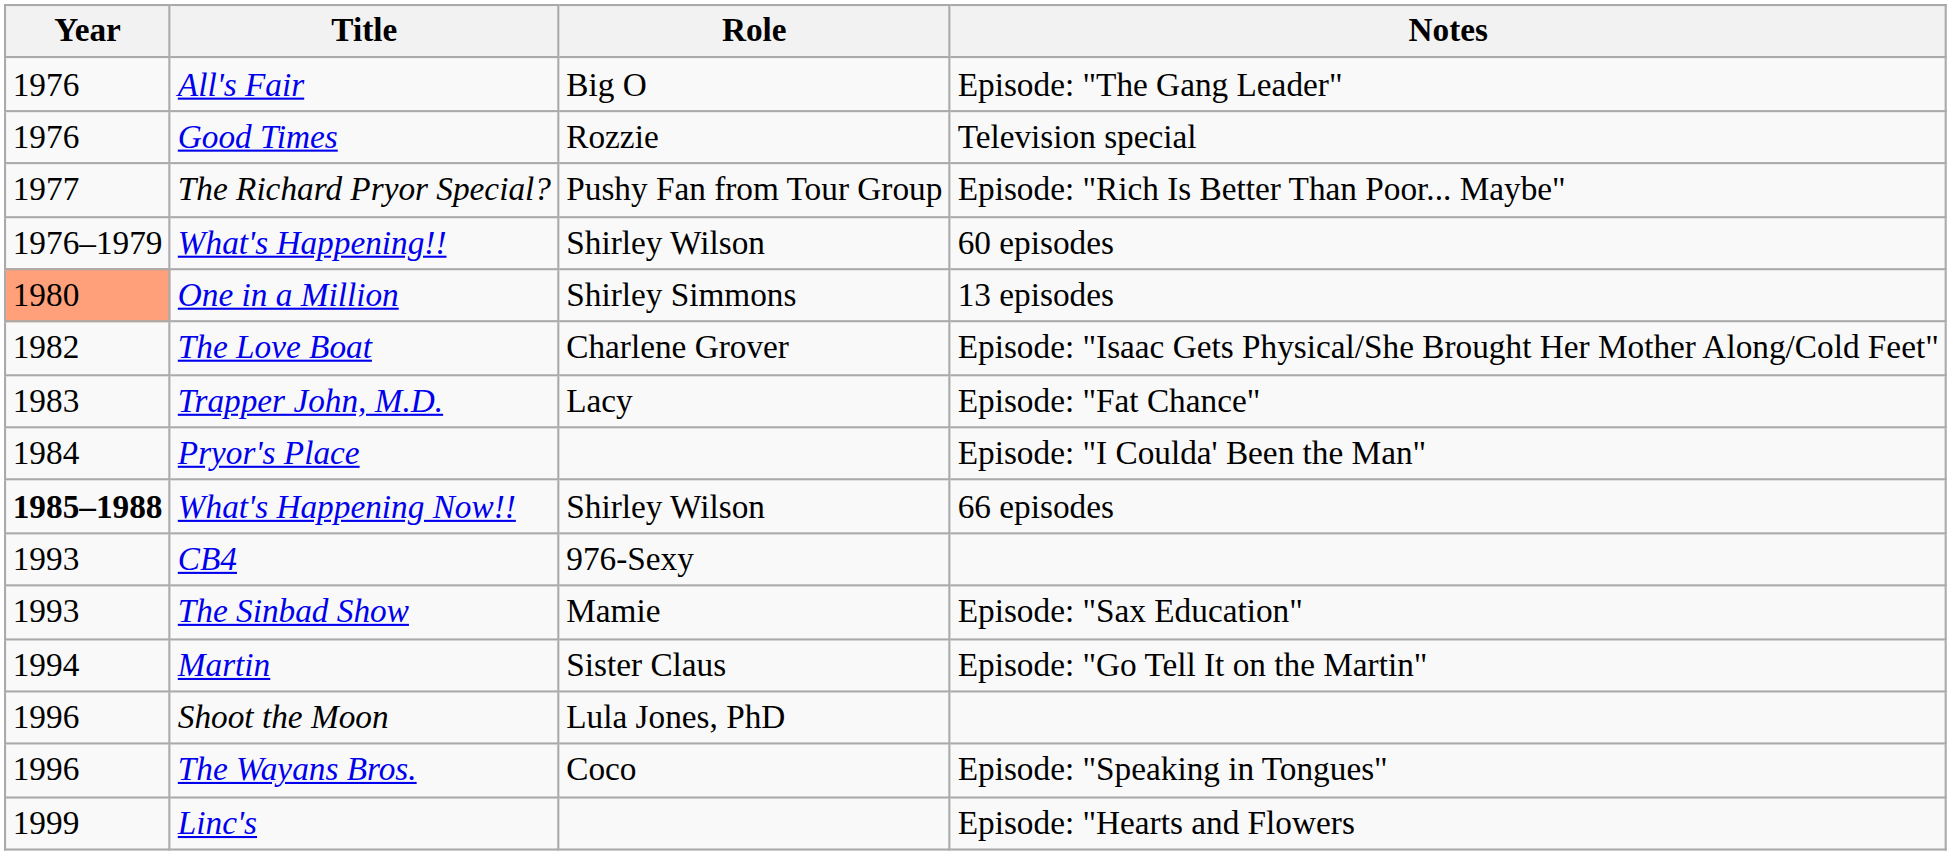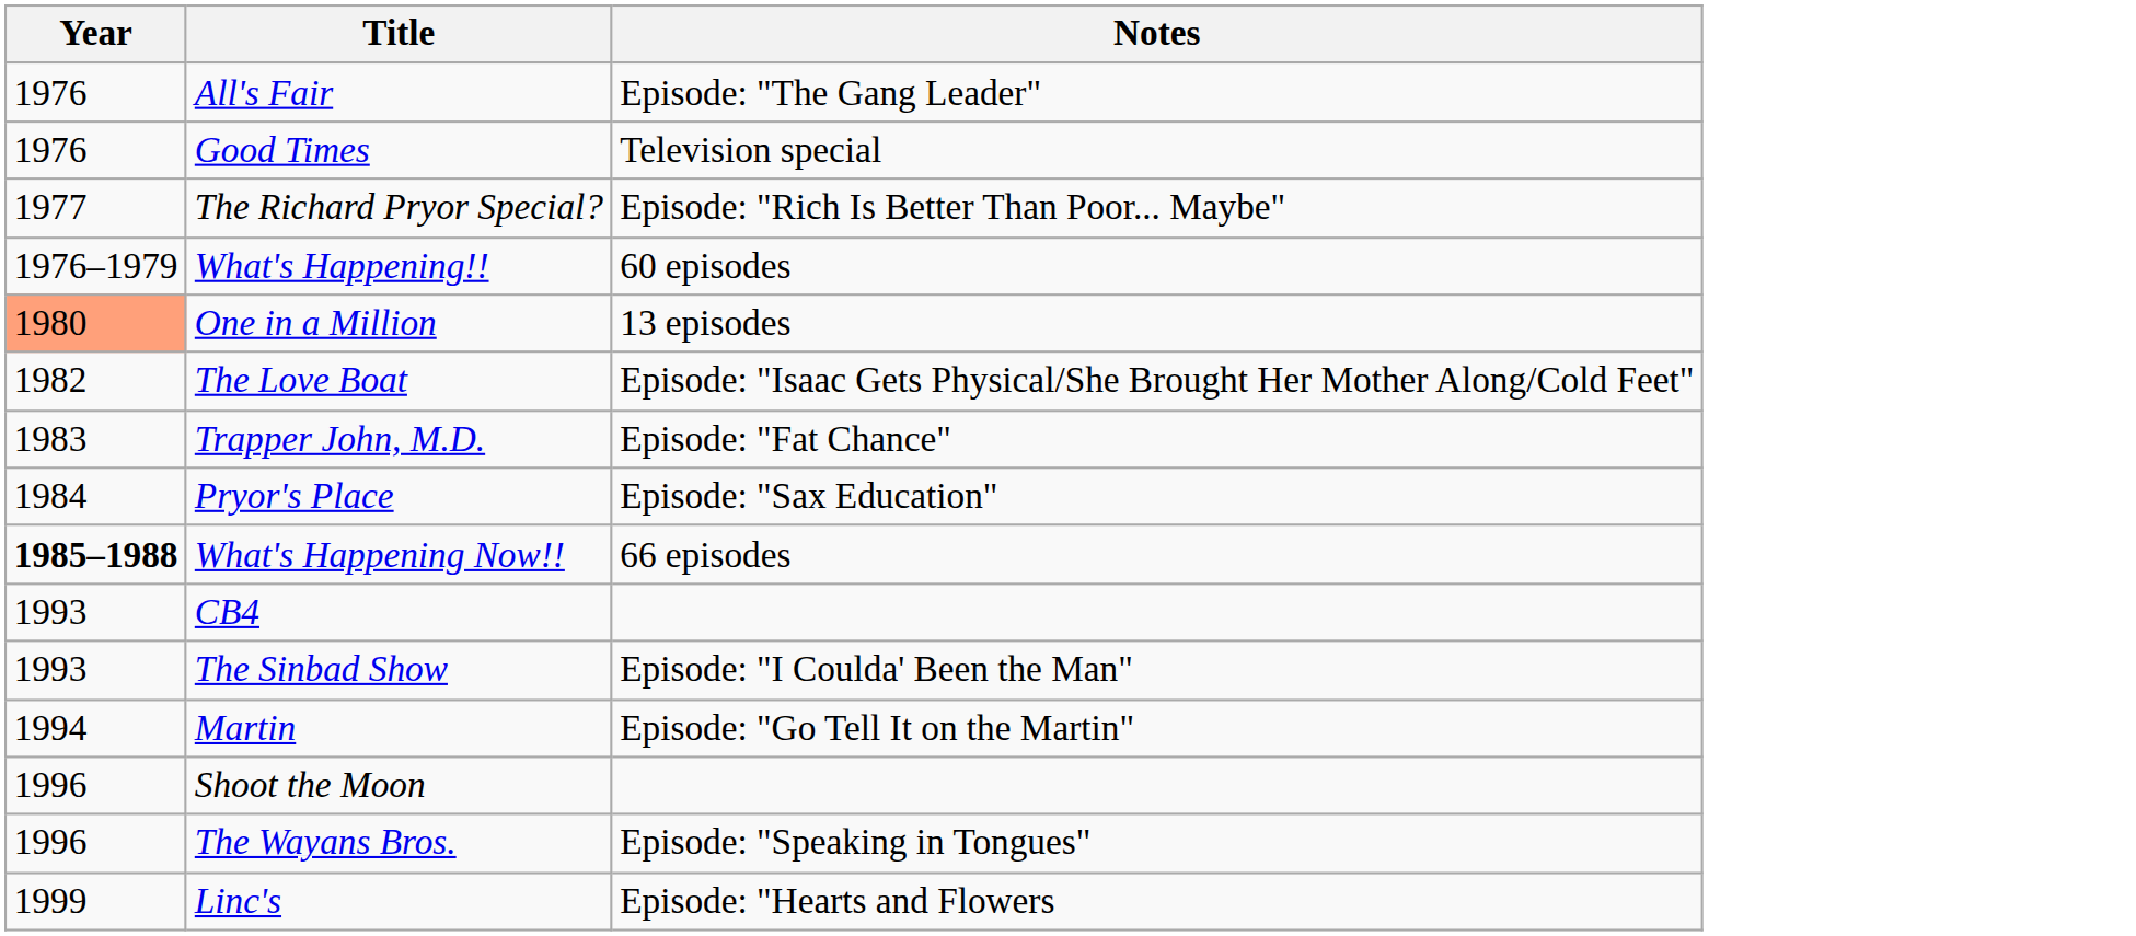- column: Role | Big O | Rozzie | Pushy Fan from Tour Group | Shirley Wilson | Shirley Simmons | Charlene Grover | Lacy | Shirley Wilson | 976-Sexy | Mamie | Sister Claus | Lula Jones, PhD | Coco
Pryor's Place | Notes: Episode: "I Coulda' Been the Man" -> Episode: "Sax Education"
The Sinbad Show | Notes: Episode: "Sax Education" -> Episode: "I Coulda' Been the Man"
